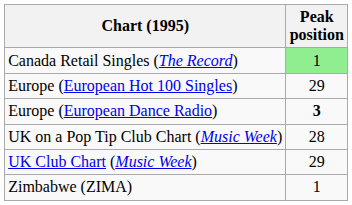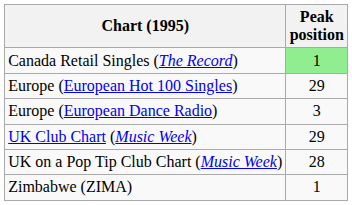Europe (European Dance Radio) | Peak position: bold -> normal
rows swapped: UK Club Chart (Music Week) <-> UK on a Pop Tip Club Chart (Music Week)
